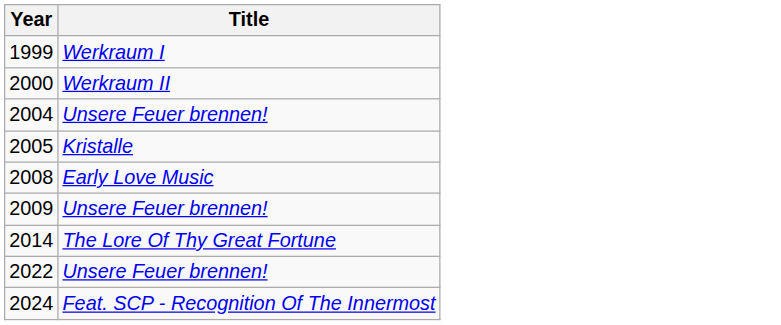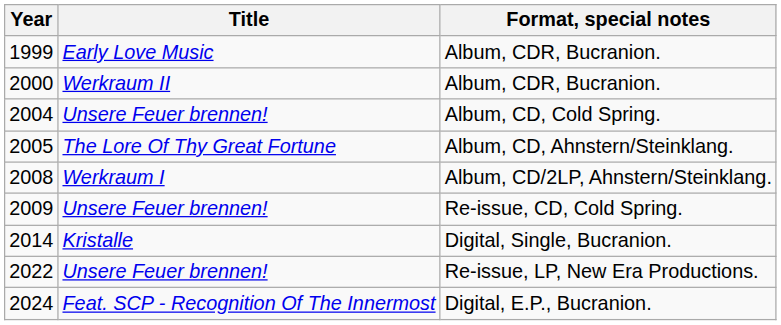+ column: Format, special notes | Album, CDR, Bucranion. | Album, CDR, Bucranion. | Album, CD, Cold Spring. | Album, CD, Ahnstern/Steinklang. | Album, CD/2LP, Ahnstern/Steinklang. | Re-issue, CD, Cold Spring. | Digital, Single, Bucranion. | Re-issue, LP, New Era Productions. | Digital, E.P., Bucranion.
1999 | Title: Werkraum I -> Early Love Music
2005 | Title: Kristalle -> The Lore Of Thy Great Fortune
2008 | Title: Early Love Music -> Werkraum I
2014 | Title: The Lore Of Thy Great Fortune -> Kristalle
